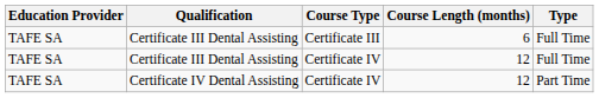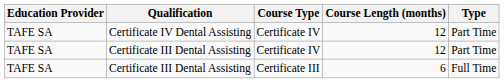rows swapped: Certificate III Dental Assisting / 6 <-> Certificate IV Dental Assisting
Certificate III Dental Assisting / 12 | Type: Full Time -> Part Time
